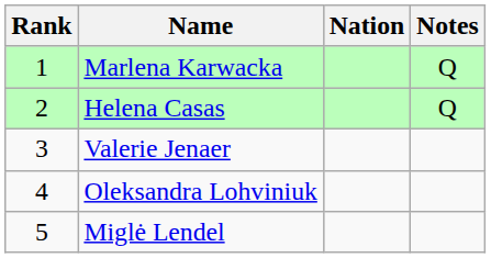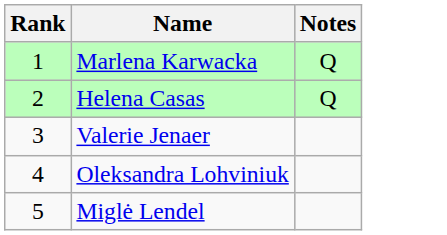- column: Nation
